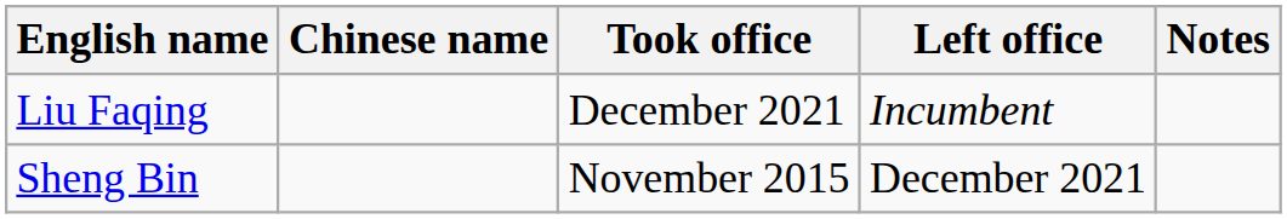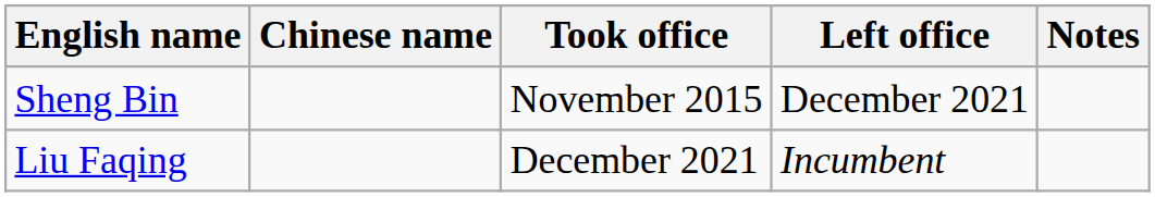rows swapped: Sheng Bin <-> Liu Faqing
